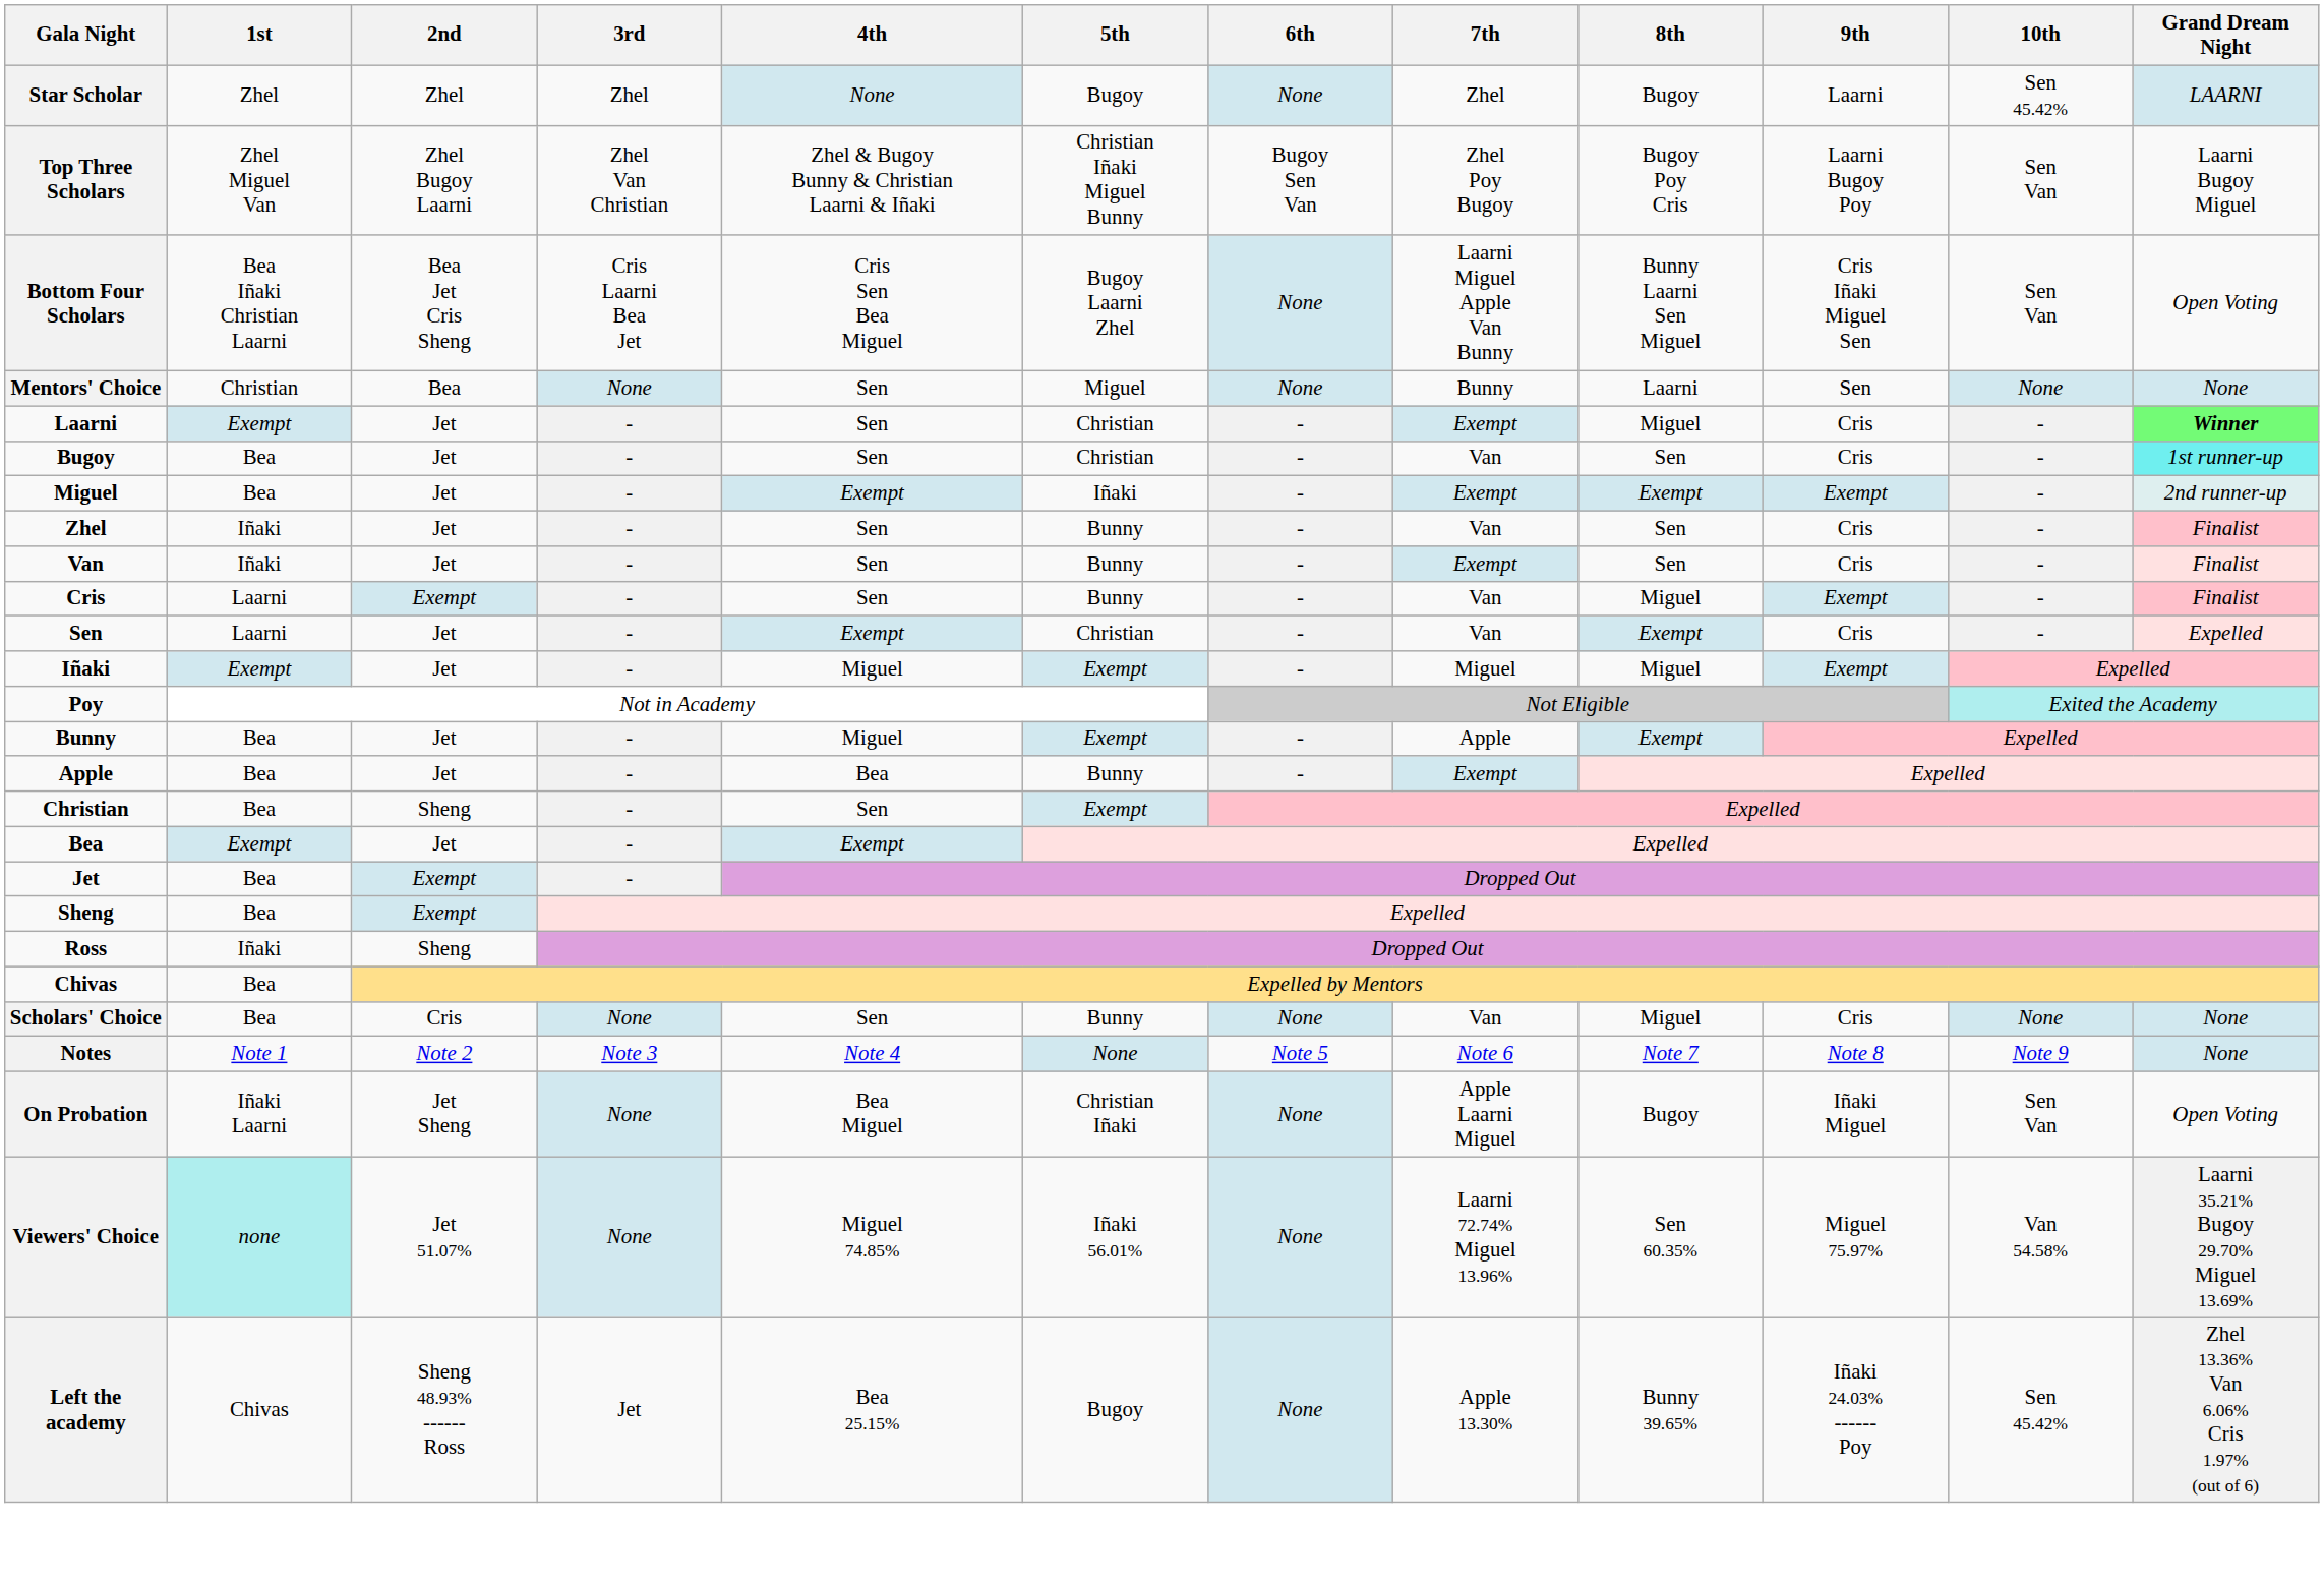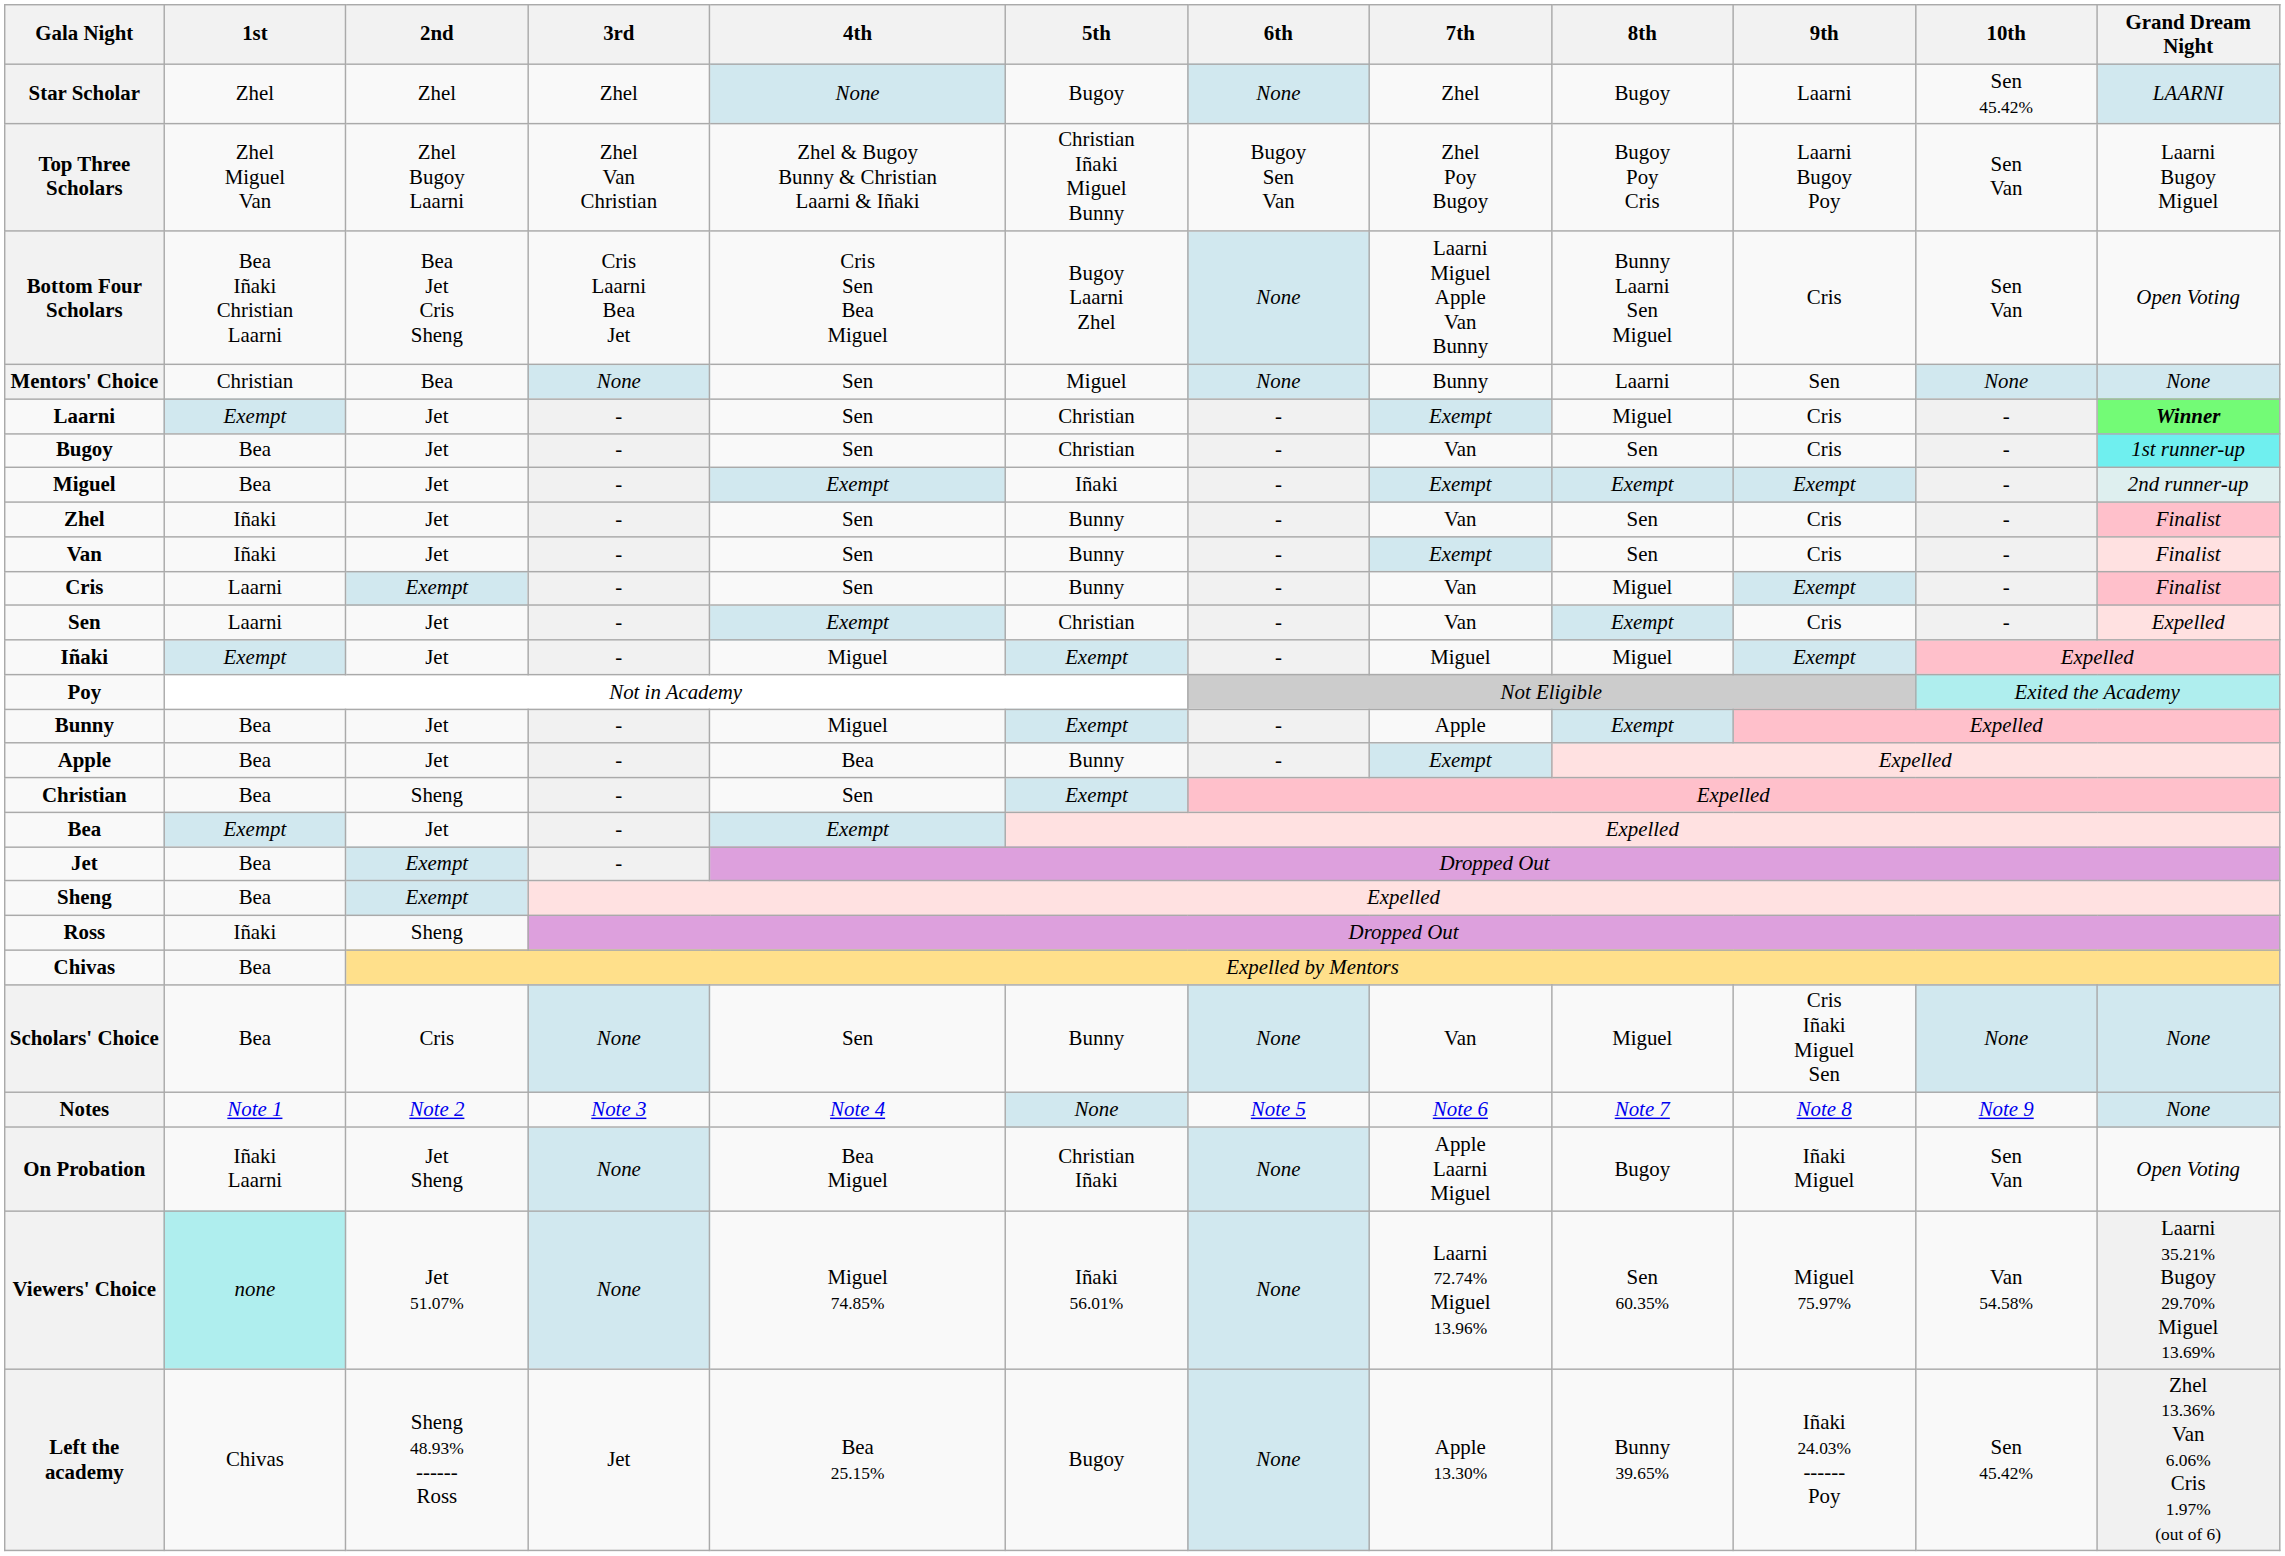Bottom Four Scholars | 9th: Cris Iñaki Miguel Sen -> Cris
Scholars' Choice | 9th: Cris -> Cris Iñaki Miguel Sen
